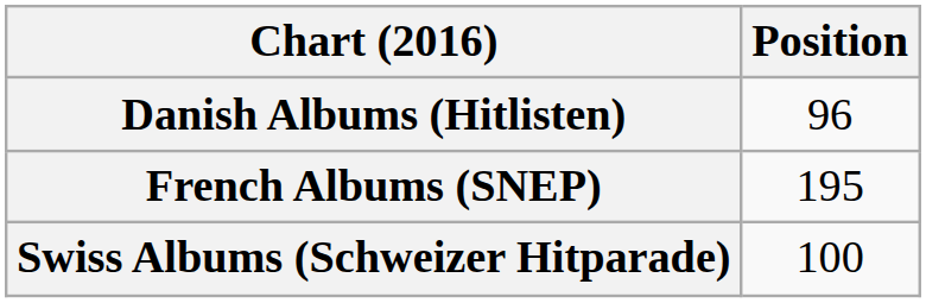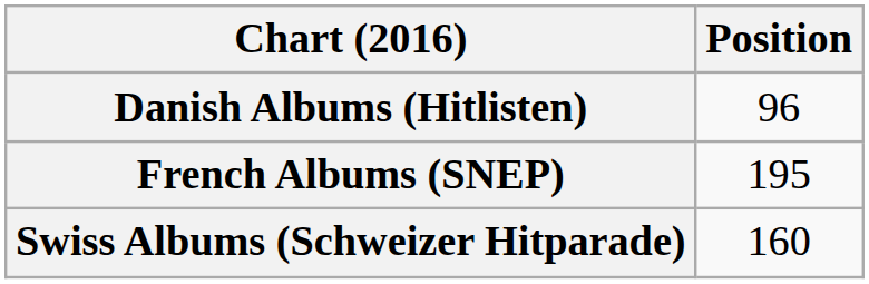Swiss Albums (Schweizer Hitparade) | Position: 100 -> 160
